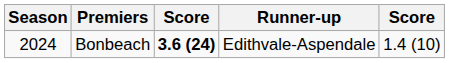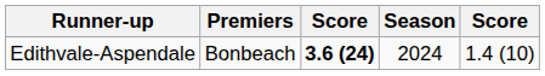columns swapped: Season <-> Runner-up
